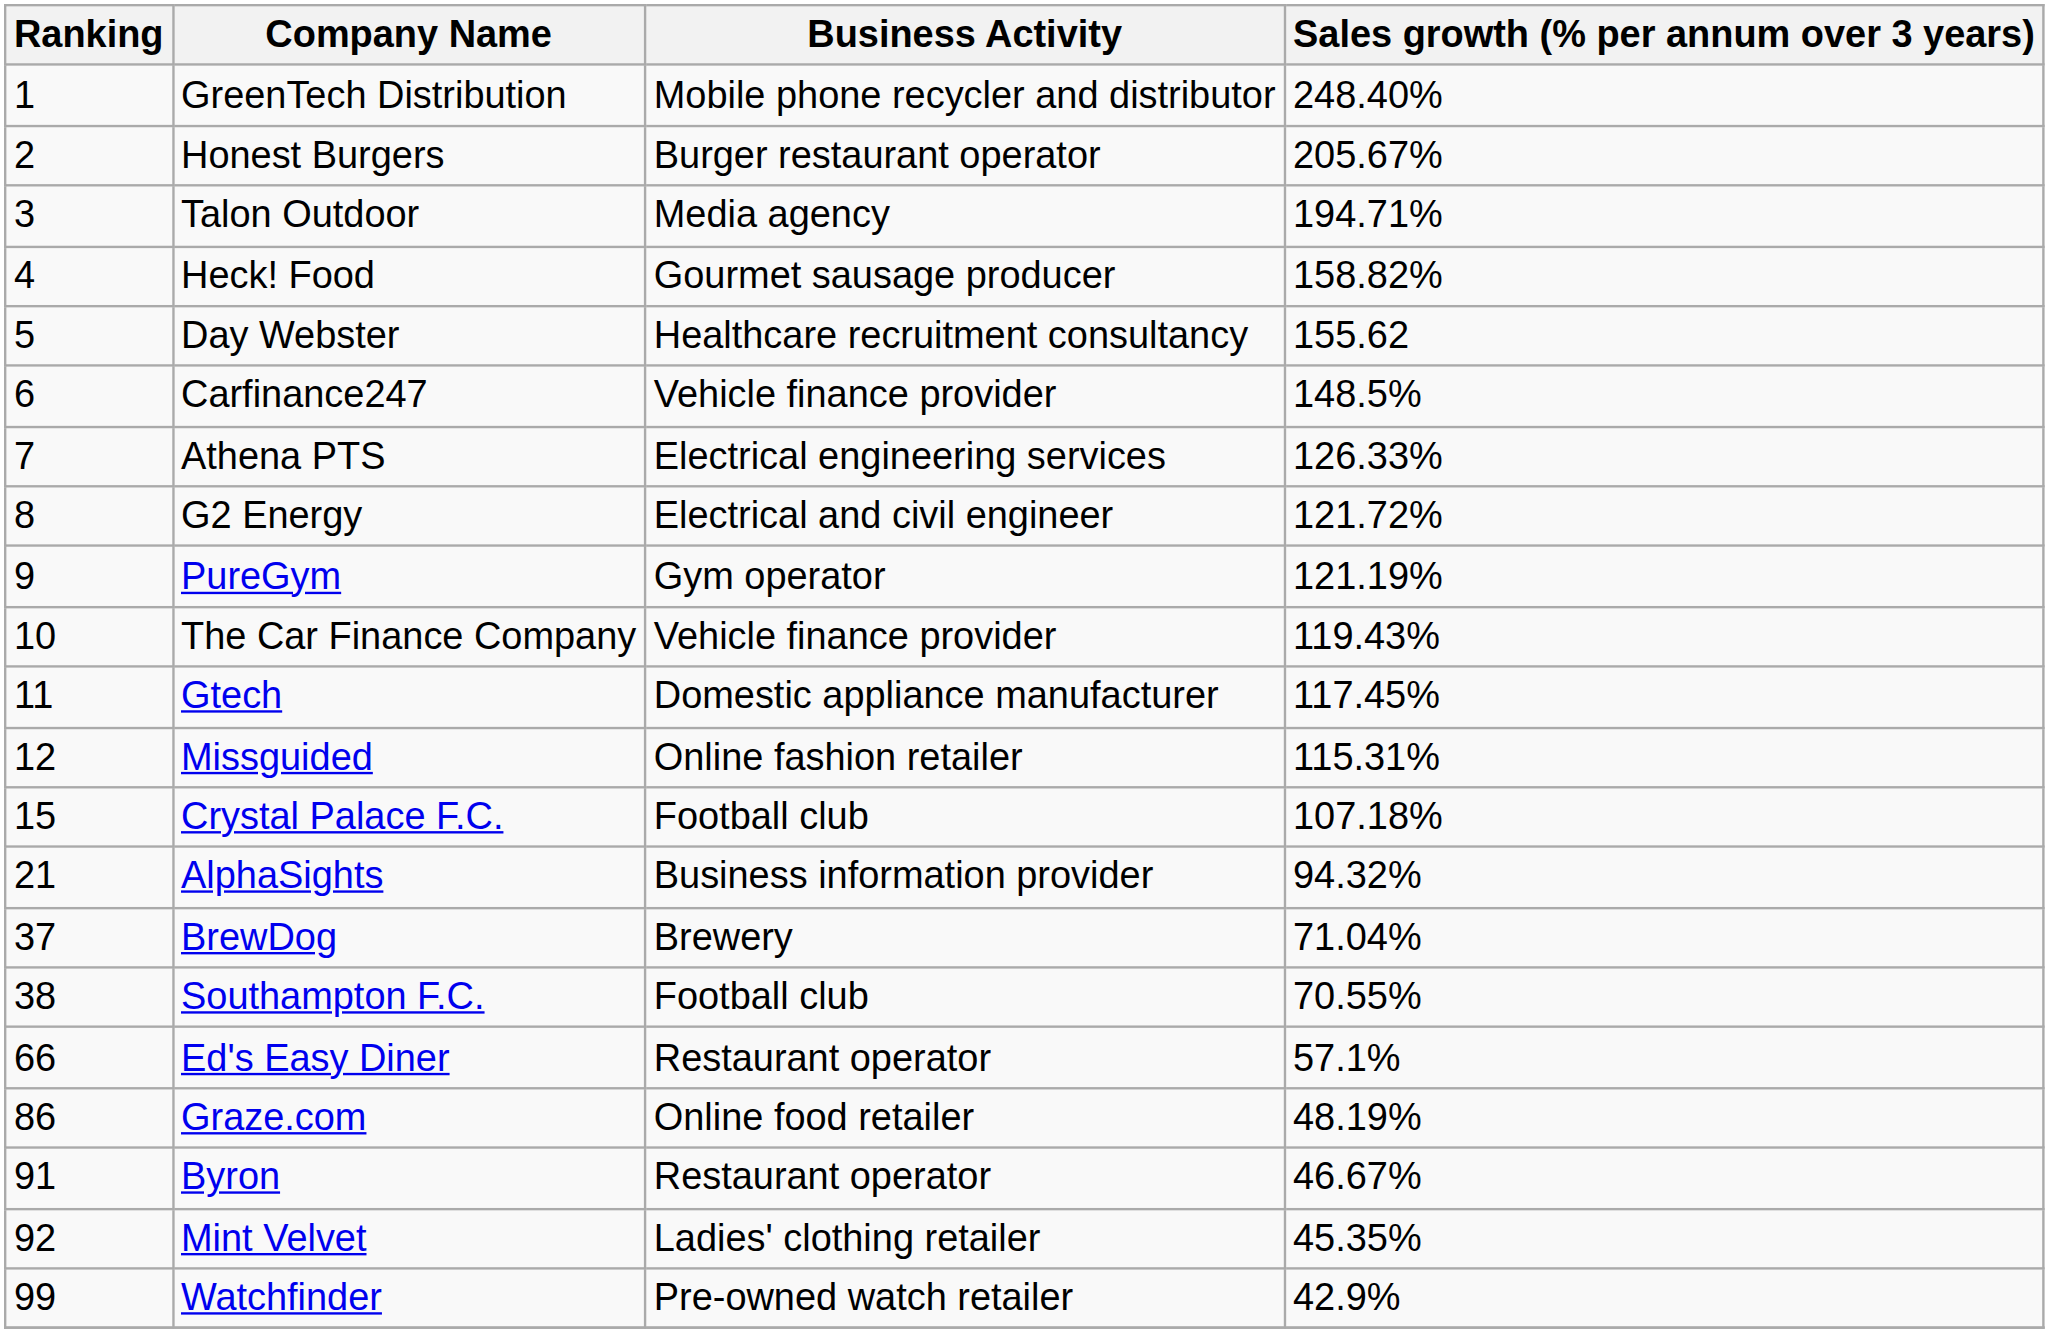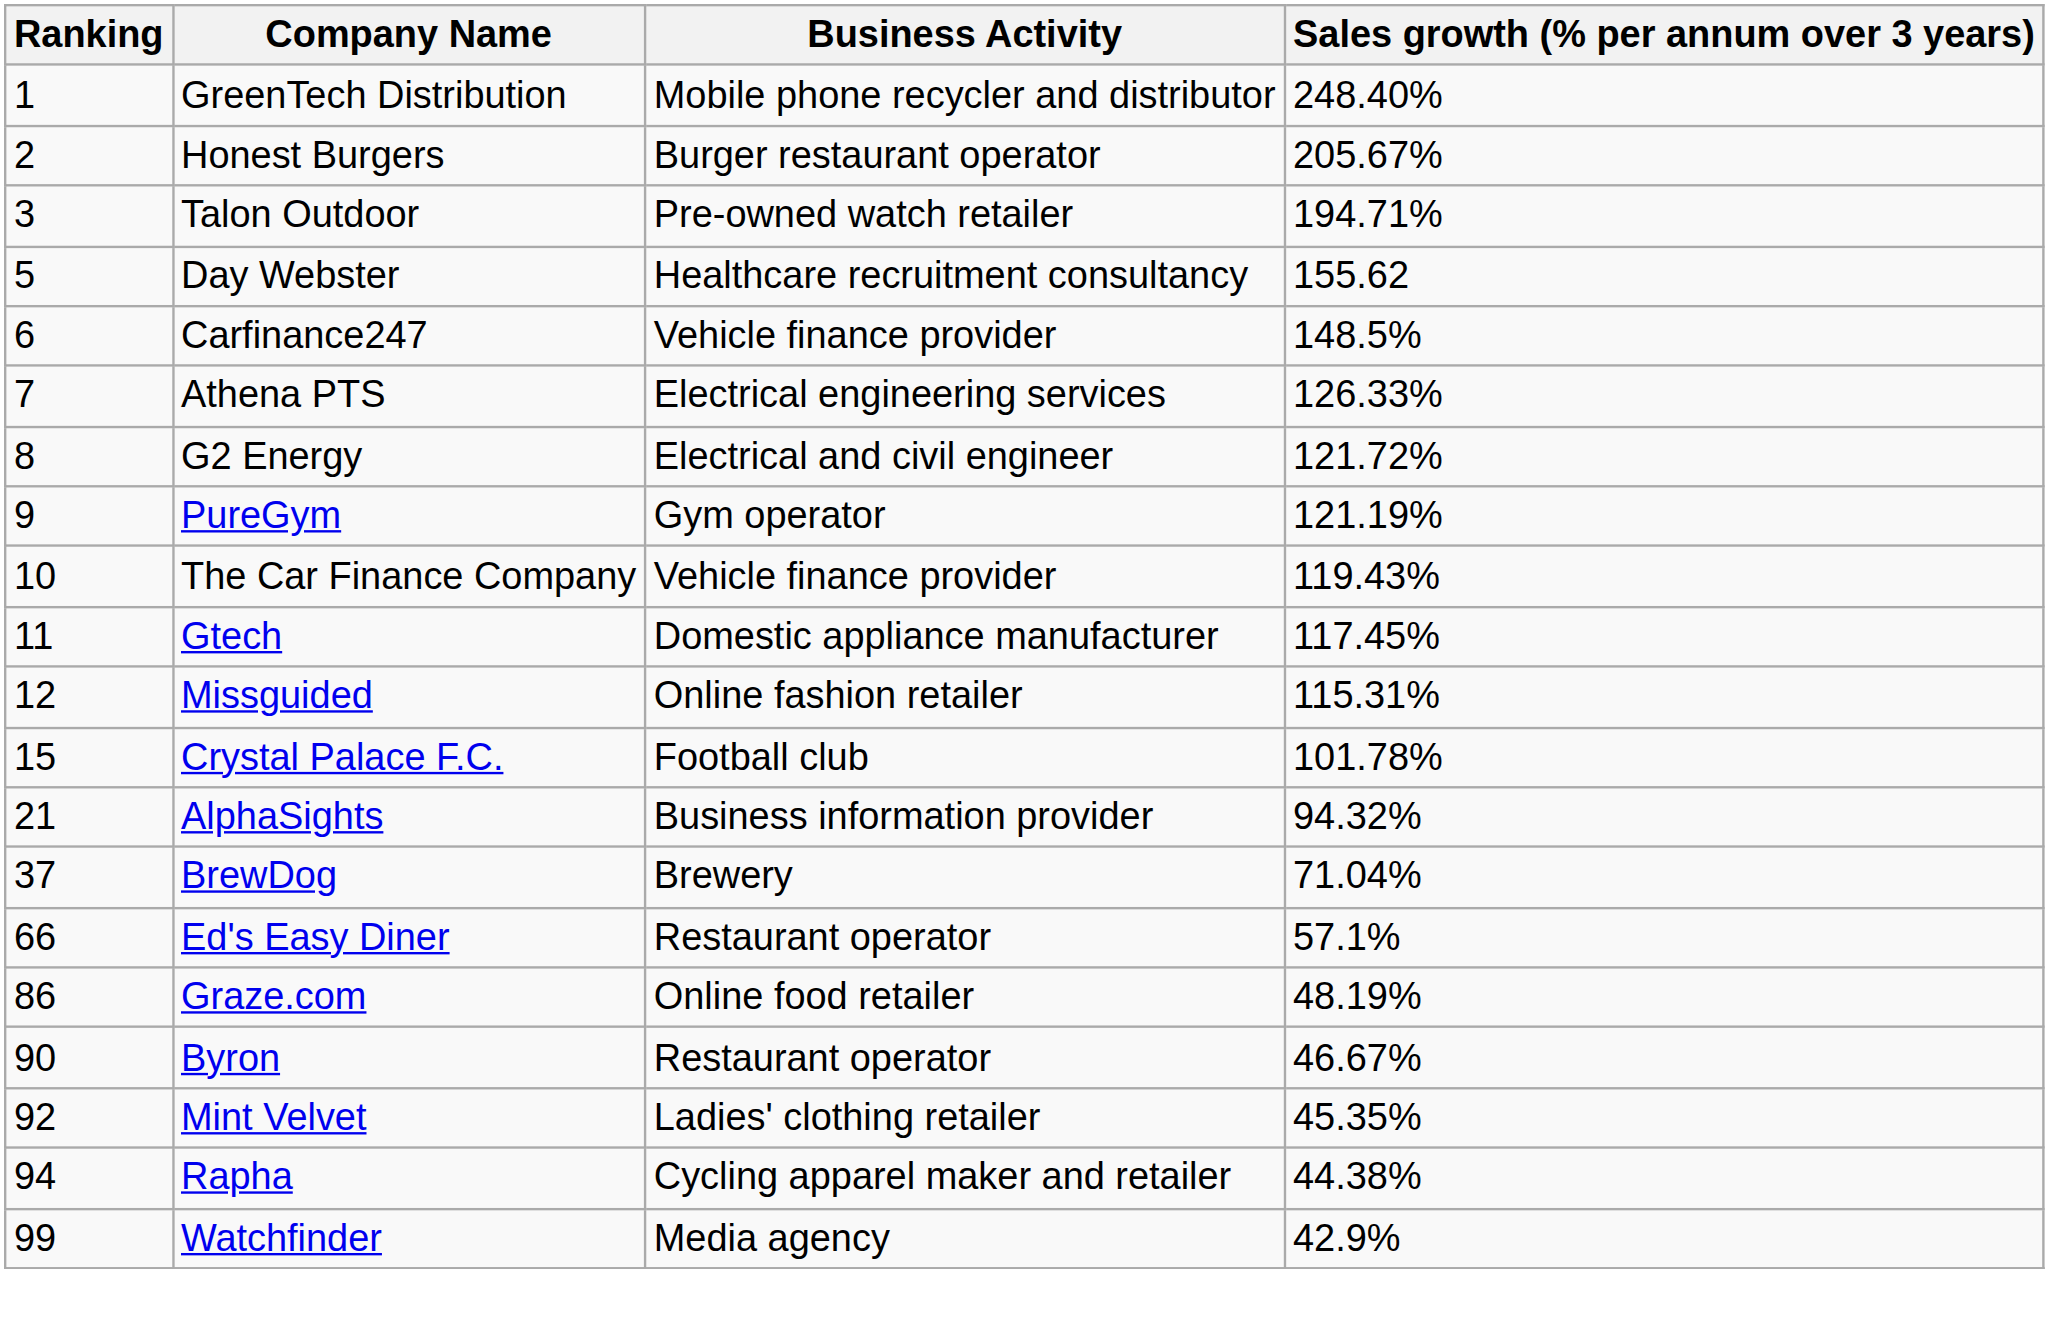Talon Outdoor | Business Activity: Media agency -> Pre-owned watch retailer
- row: 4 | Heck! Food | Gourmet sausage producer | 158.82%
Crystal Palace F.C. | Sales growth (% per annum over 3 years): 107.18% -> 101.78%
- row: 38 | Southampton F.C. | Football club | 70.55%
Byron | Ranking: 91 -> 90
+ row: 94 | Rapha | Cycling apparel maker and retailer | 44.38%
Watchfinder | Business Activity: Pre-owned watch retailer -> Media agency
